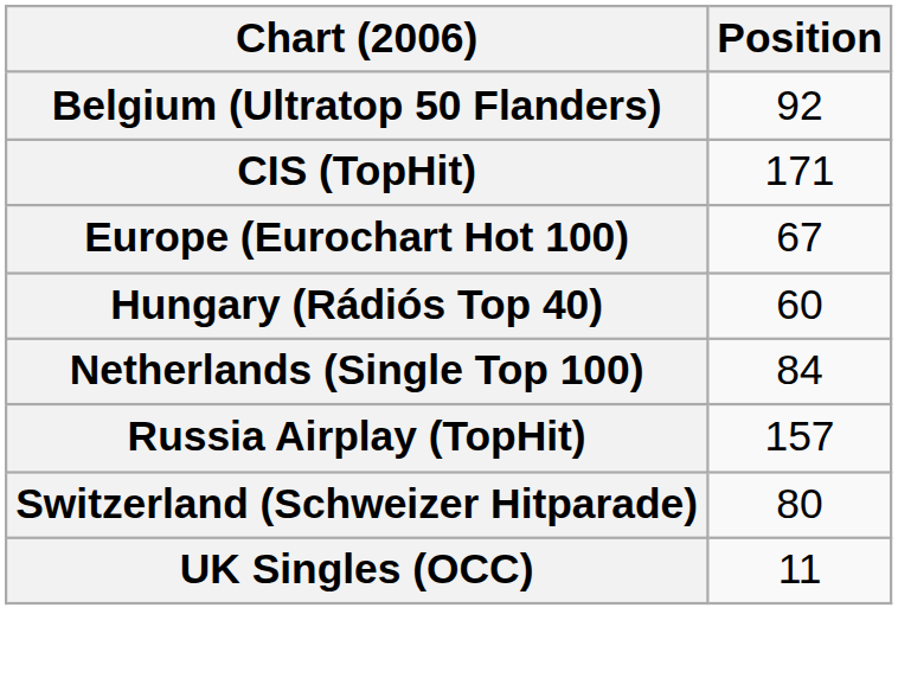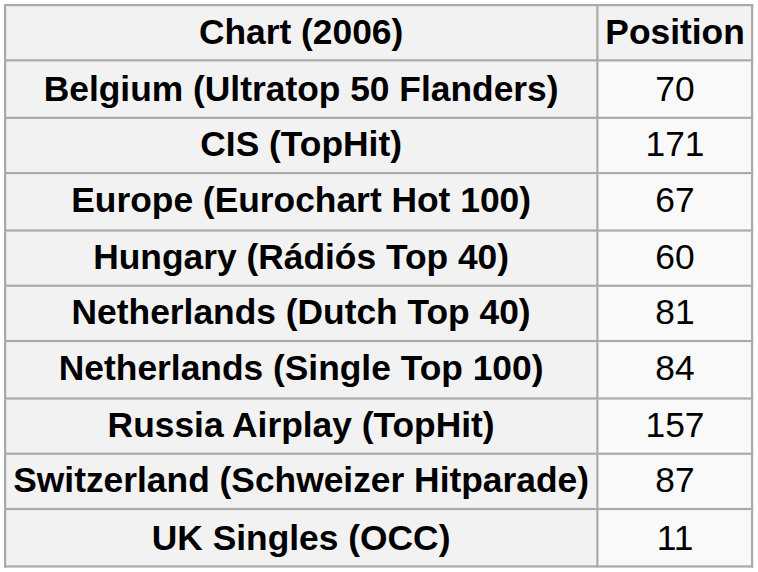Belgium (Ultratop 50 Flanders) | Position: 92 -> 70
+ row: Netherlands (Dutch Top 40) | 81
Switzerland (Schweizer Hitparade) | Position: 80 -> 87
